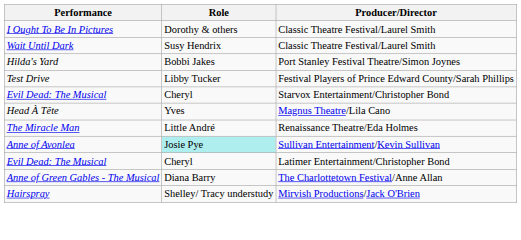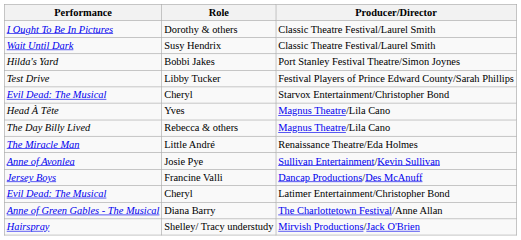+ row: The Day Billy Lived | Rebecca & others | Magnus Theatre/Lila Cano
Anne of Avonlea | Role: paleturquoise background -> no background
+ row: Jersey Boys | Francine Valli | Dancap Productions/Des McAnuff
